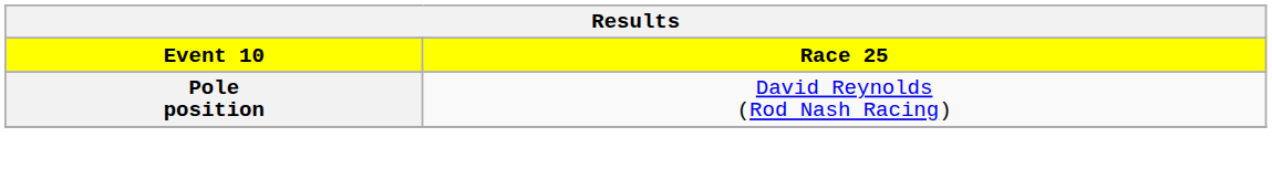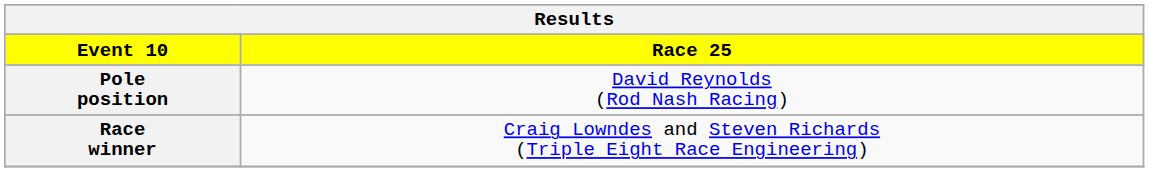+ row: Race winner | Craig Lowndes and Steven Richards (Triple Eight Race Engineering)
